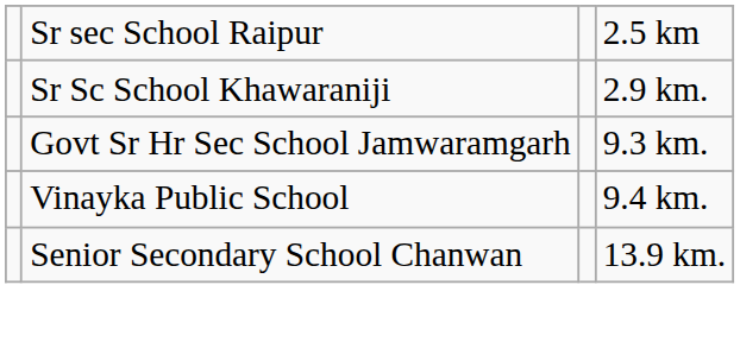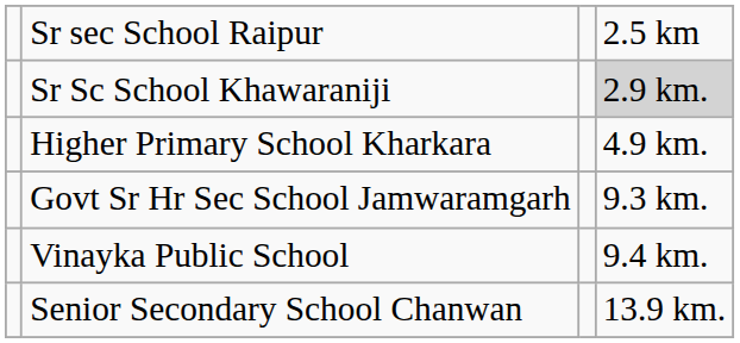Sr Sc School Khawaraniji | column 4: no background -> lightgrey background
+ row: Higher Primary School Kharkara | 4.9 km.
